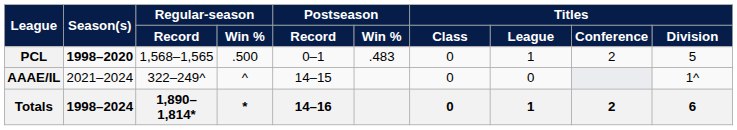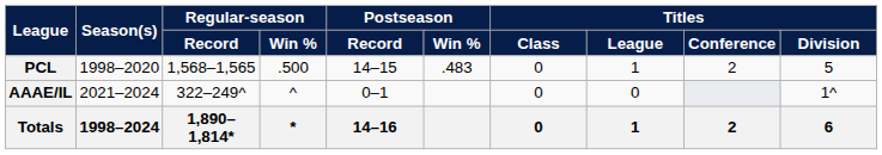PCL | Season(s): bold -> normal
PCL | Postseason / Record: 0–1 -> 14–15
AAAE/IL | Postseason / Record: 14–15 -> 0–1
